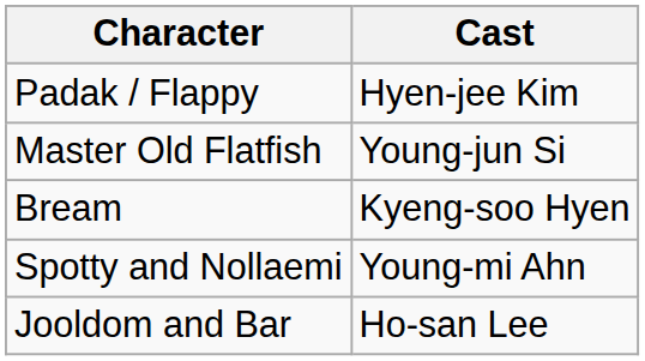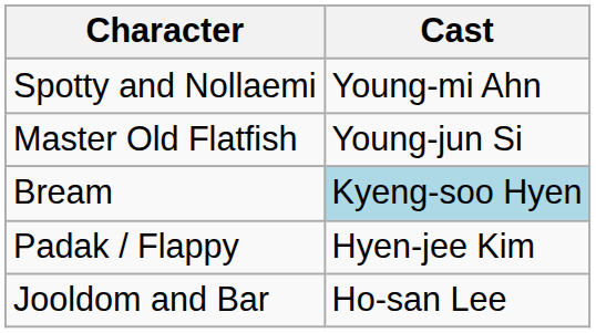rows swapped: Padak / Flappy <-> Spotty and Nollaemi
Bream | Cast: no background -> lightblue background
